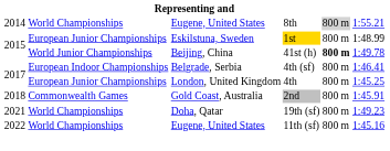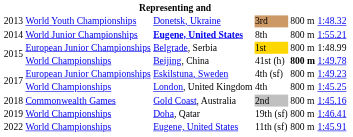+ row: 2013 | World Youth Championships | Donetsk, Ukraine | 3rd | 800 m | 1:48.32
8th | column 2: World Championships -> World Junior Championships
8th | column 3: normal -> bold
8th | column 5: lightgrey background -> no background
1st | column 3: Eskilstuna, Sweden -> Belgrade, Serbia
41st (h) | column 2: World Junior Championships -> World Championships
4th (sf) | column 2: European Indoor Championships -> European Junior Championships
4th (sf) | column 3: Belgrade, Serbia -> Eskilstuna, Sweden
4th (sf) | column 6: 1:46.41 -> 1:49.23
4th | column 2: European Junior Championships -> World Championships
2nd | column 6: 1:45.91 -> 1:45.16
19th (sf) | column 1: 2021 -> 2019
19th (sf) | column 6: 1:49.23 -> 1:46.41
11th (sf) | column 6: 1:45.16 -> 1:45.91
